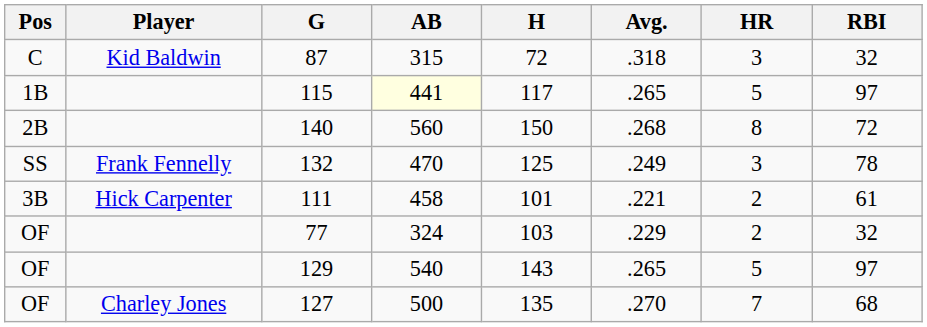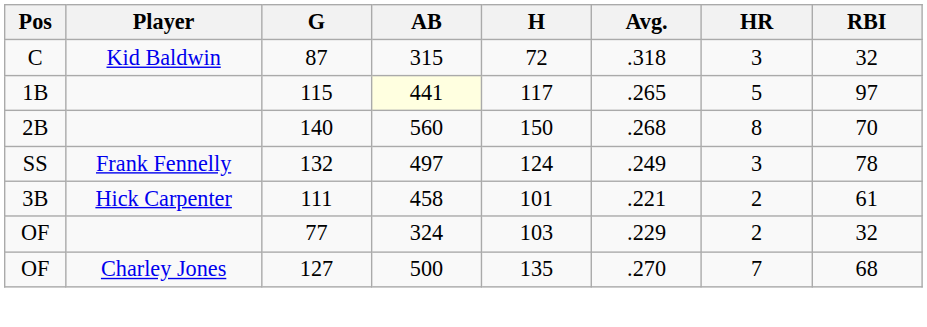140 | RBI: 72 -> 70
132 | AB: 470 -> 497
132 | H: 125 -> 124
- row: OF | 129 | 540 | 143 | .265 | 5 | 97
